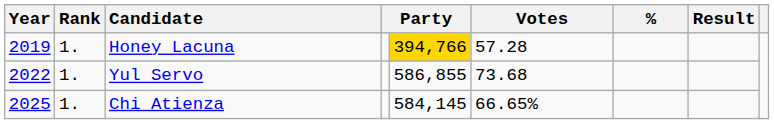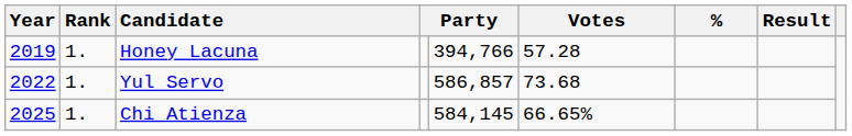Honey Lacuna | column 5: gold background -> no background
Yul Servo | column 5: 586,855 -> 586,857
